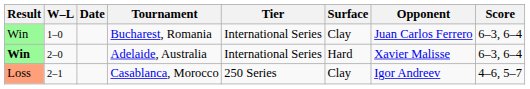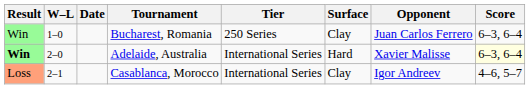Bucharest, Romania | Tier: International Series -> 250 Series
Adelaide, Australia | Score: no background -> lightyellow background
Casablanca, Morocco | Tier: 250 Series -> International Series
